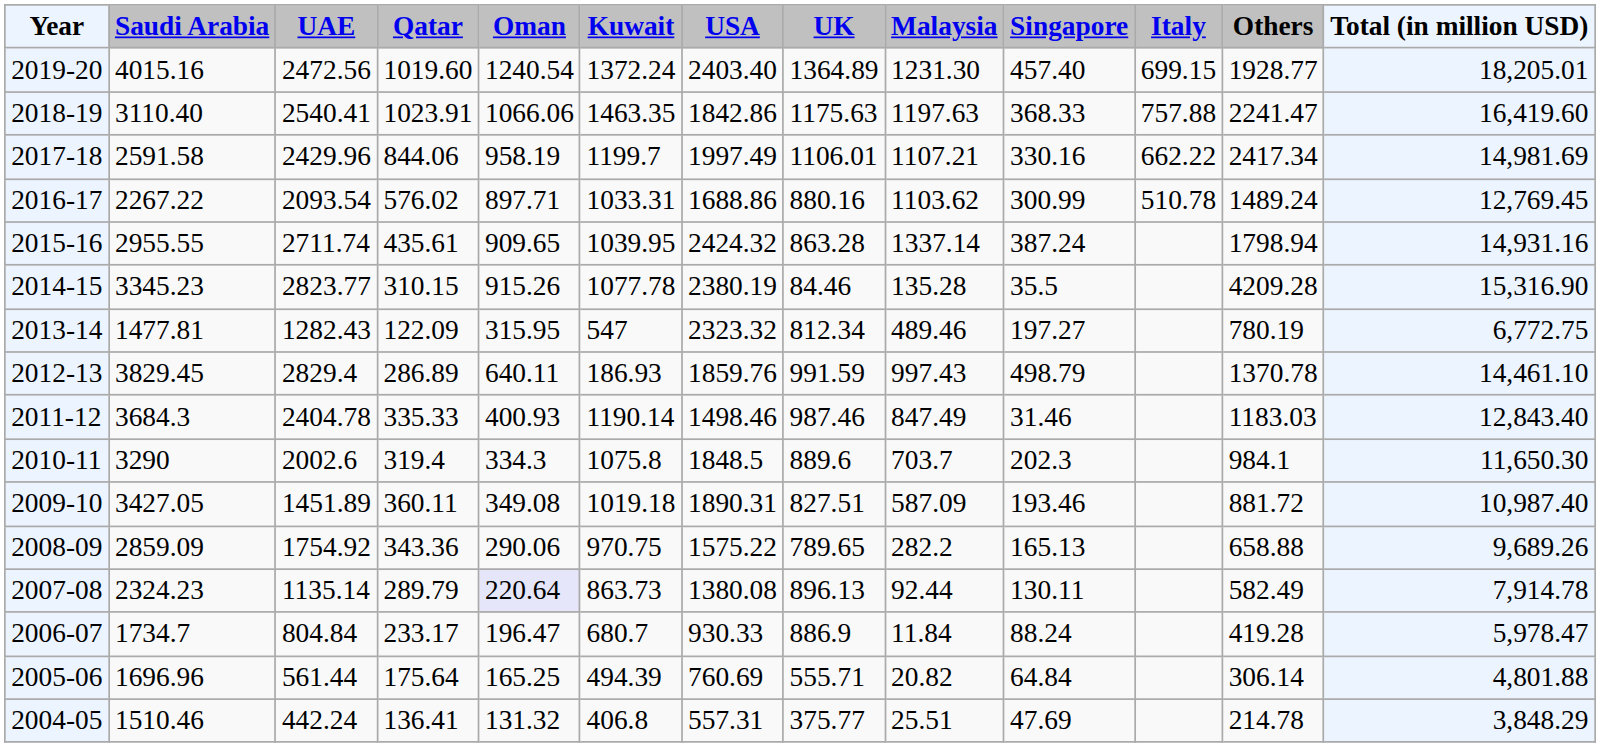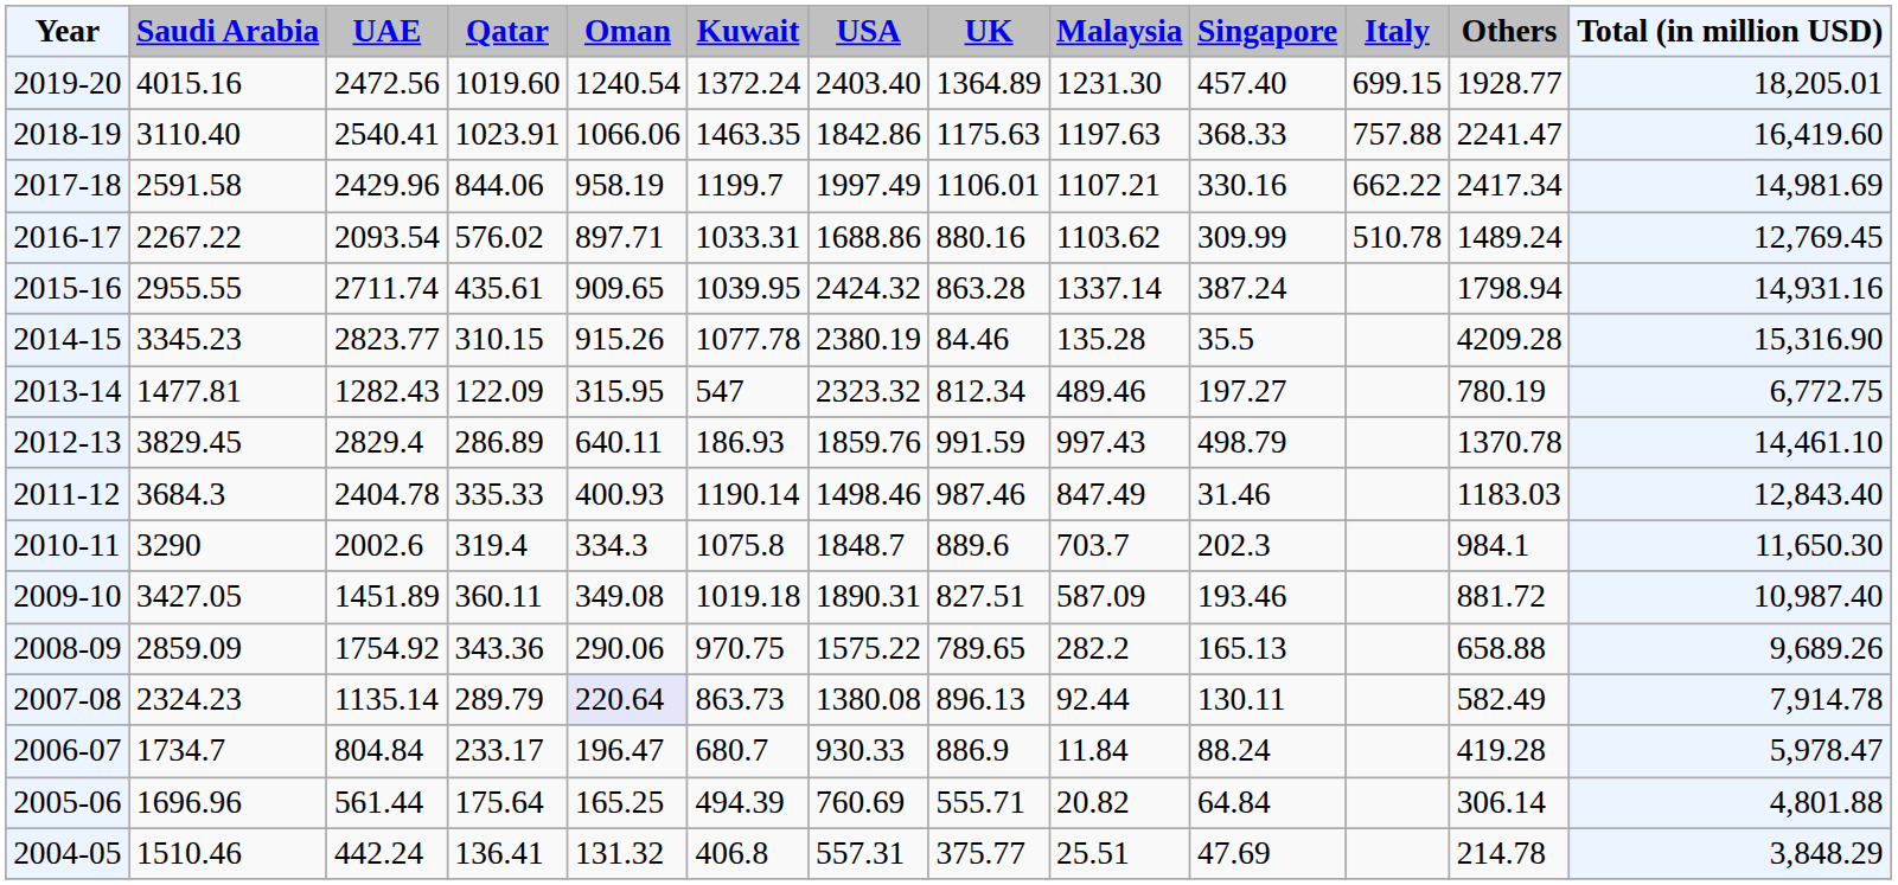2016-17 | Singapore: 300.99 -> 309.99
2010-11 | USA: 1848.5 -> 1848.7
